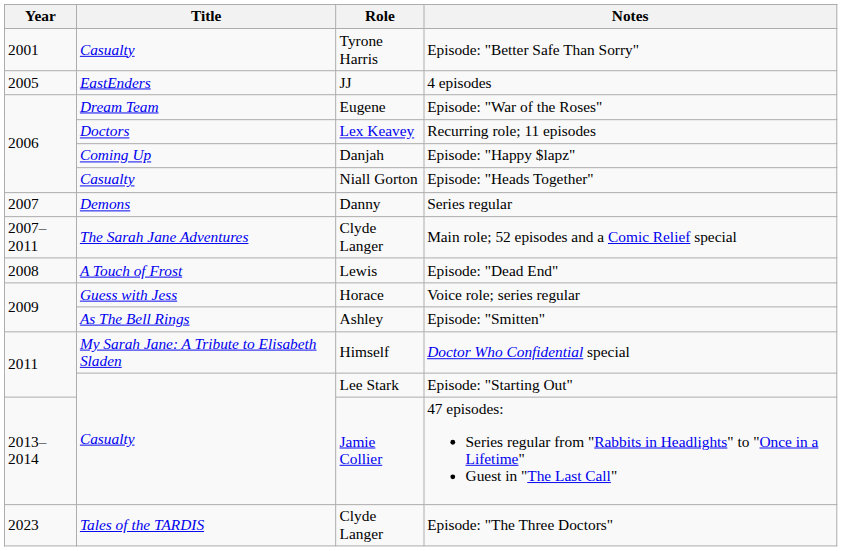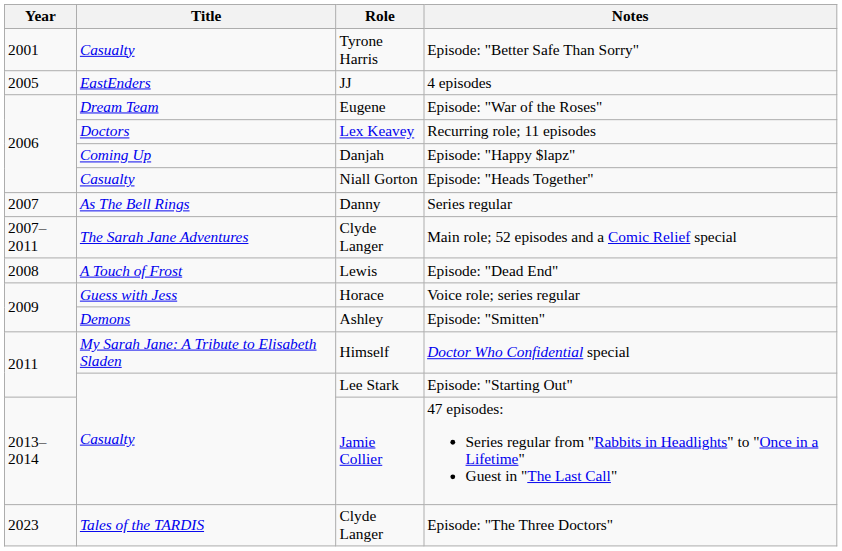Series regular | Title: Demons -> As The Bell Rings
Episode: "Smitten" | Title: As The Bell Rings -> Demons
